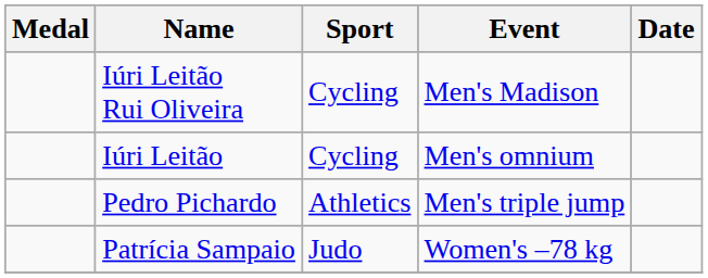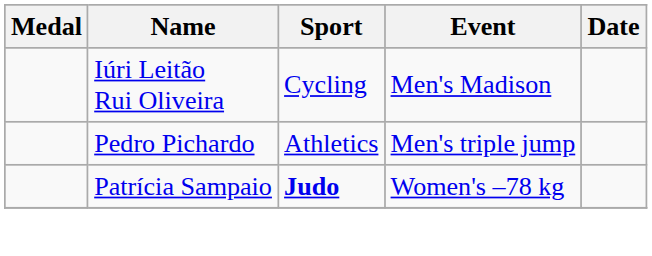- row: Iúri Leitão | Cycling | Men's omnium
Patrícia Sampaio | Sport: normal -> bold
